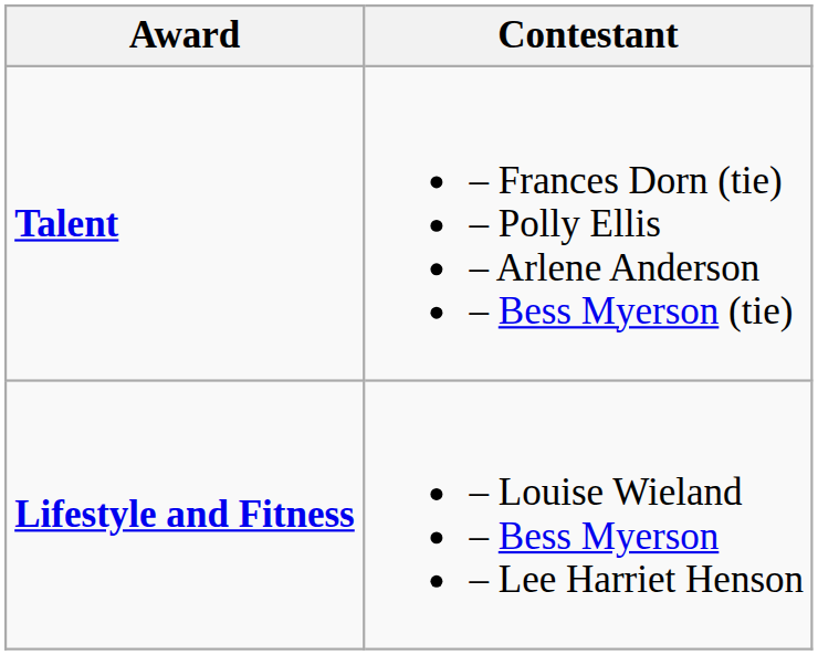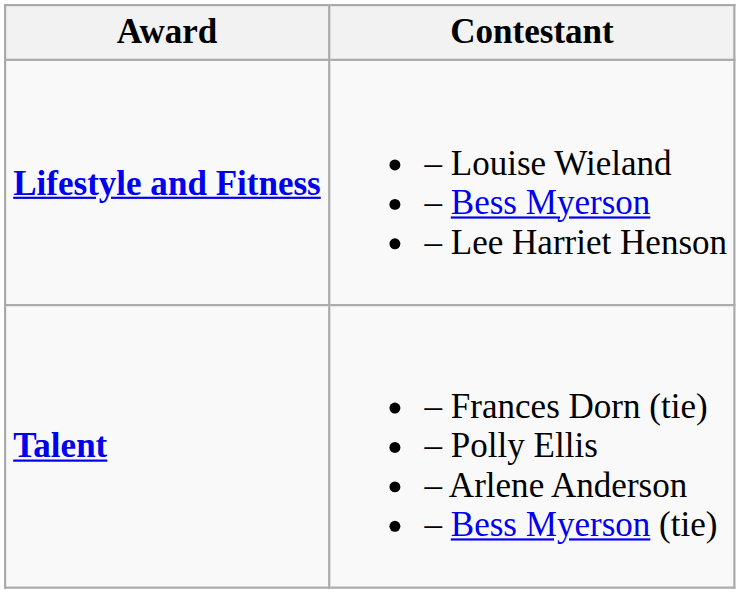rows swapped: Lifestyle and Fitness <-> Talent
